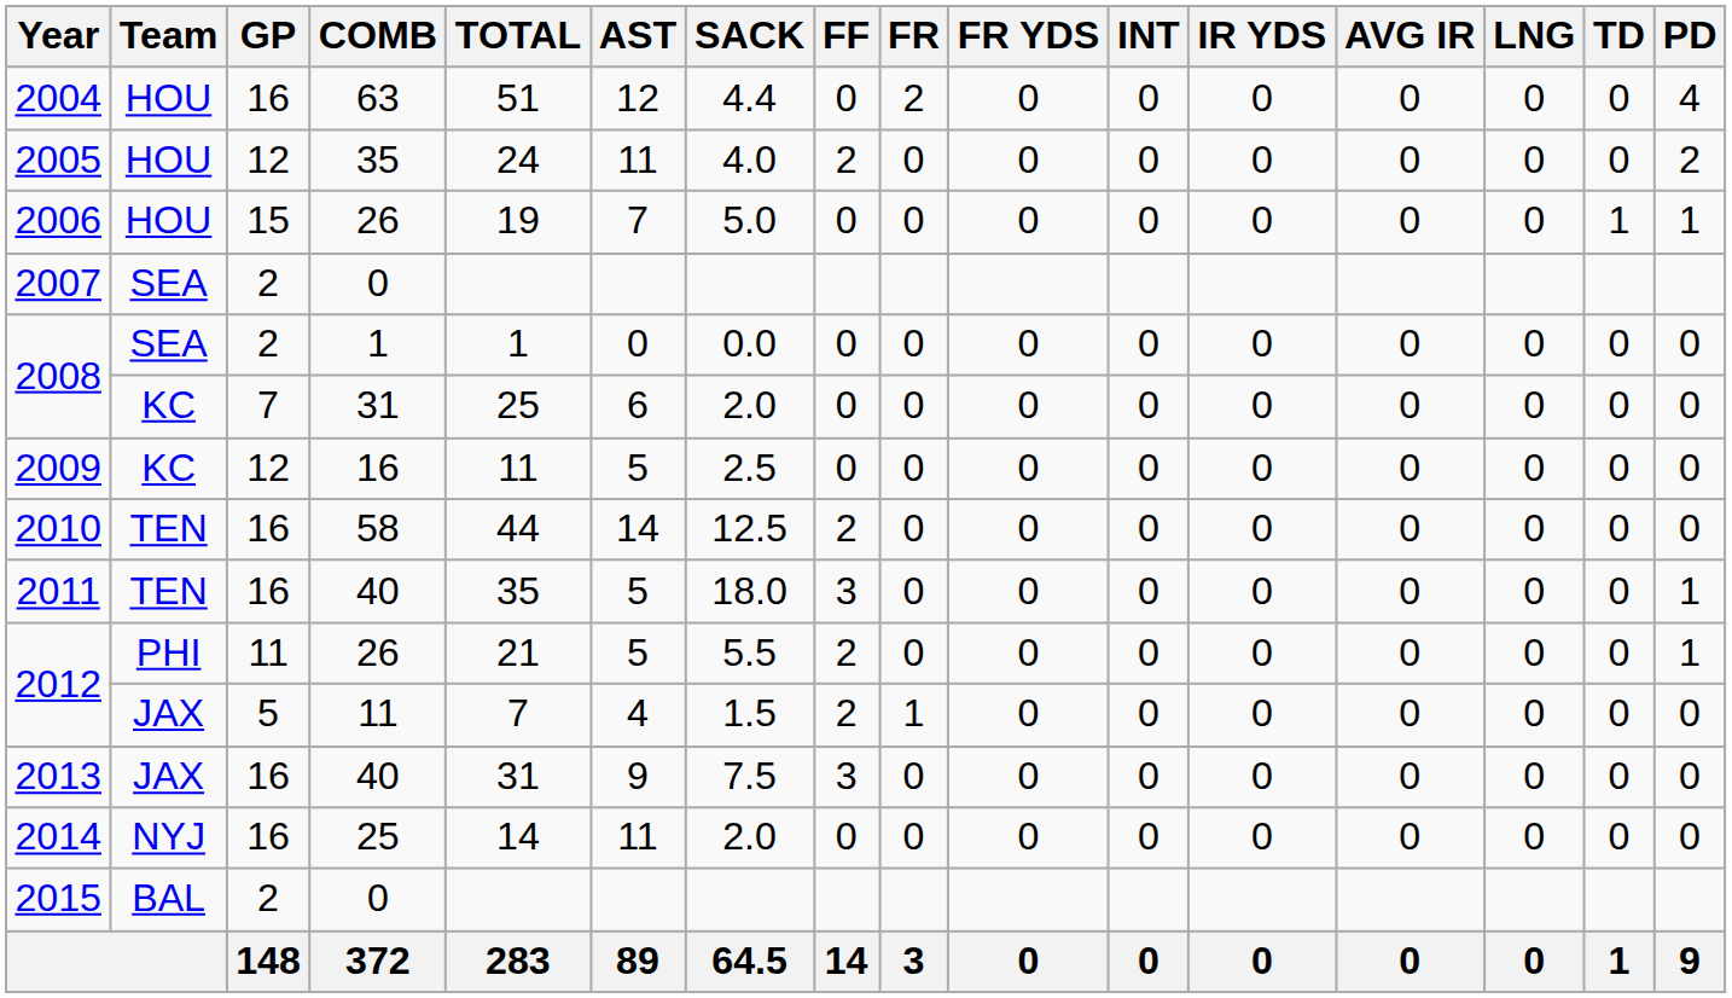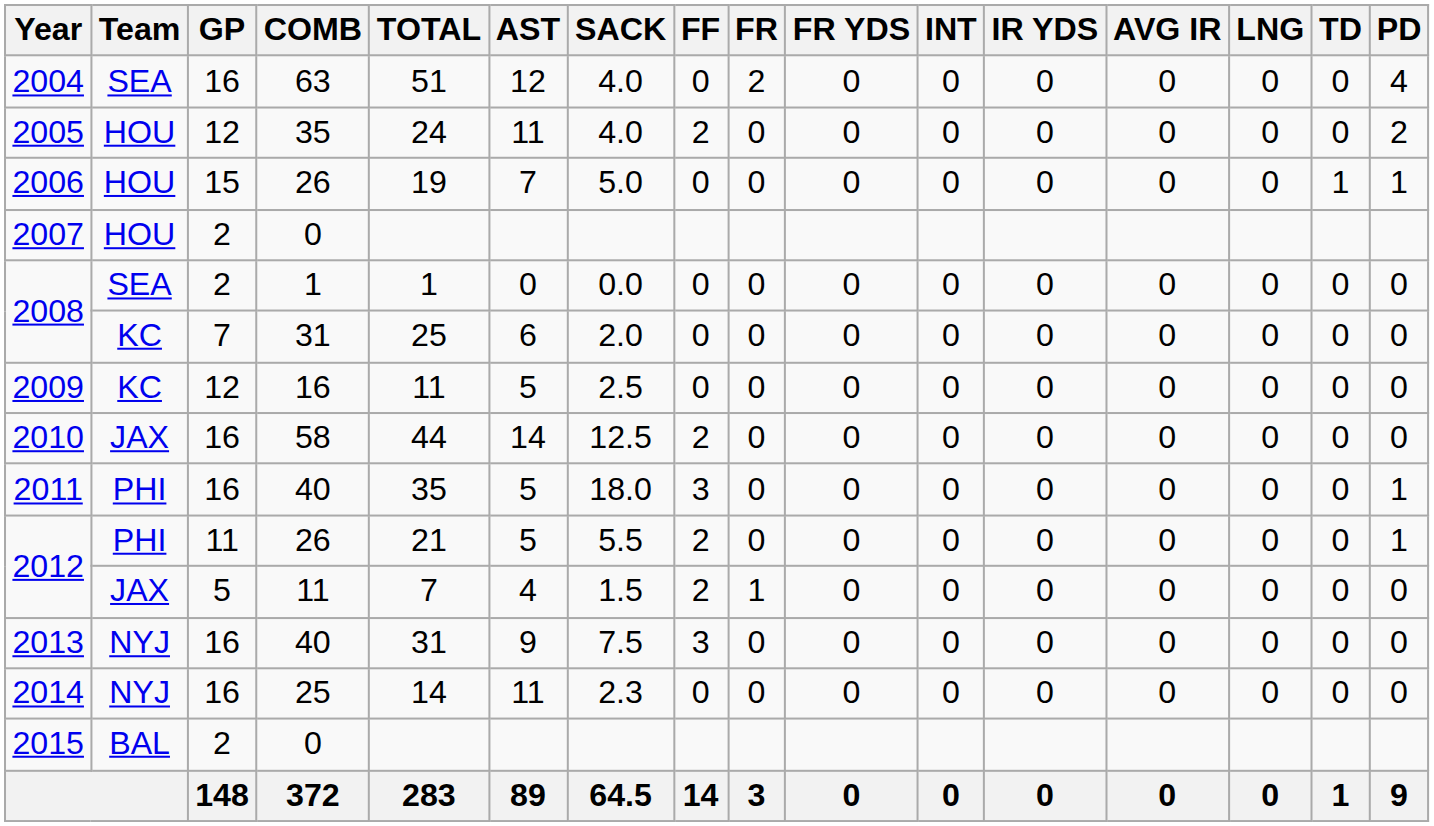2004 | Team: HOU -> SEA
2004 | SACK: 4.4 -> 4.0
2007 | Team: SEA -> HOU
2010 | Team: TEN -> JAX
2011 | Team: TEN -> PHI
2013 | Team: JAX -> NYJ
2014 | SACK: 2.0 -> 2.3
